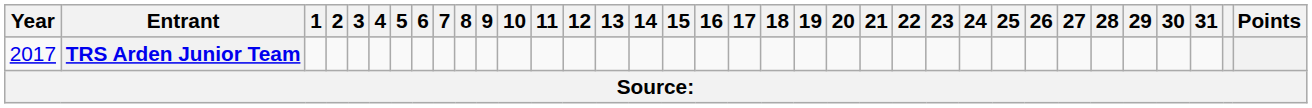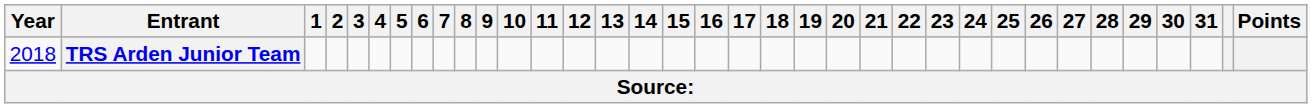TRS Arden Junior Team | Year: 2017 -> 2018
